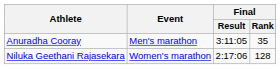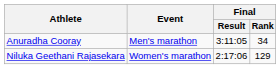Anuradha Cooray | Final / Rank: 35 -> 34
Niluka Geethani Rajasekara | Final / Rank: 128 -> 129
